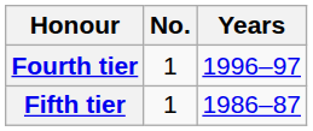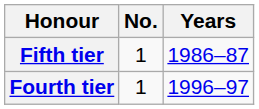rows swapped: Fourth tier <-> Fifth tier
